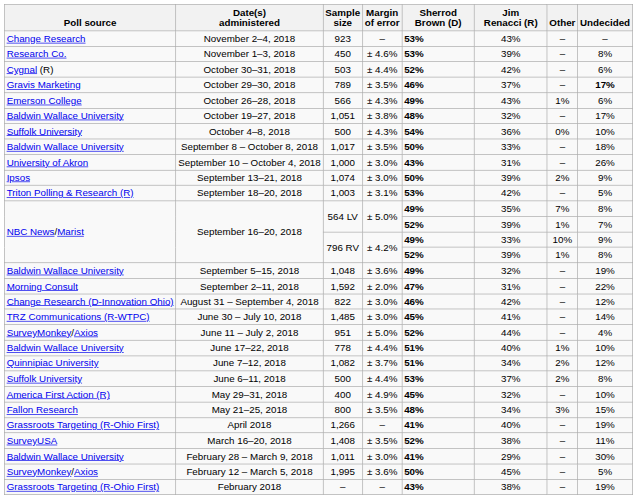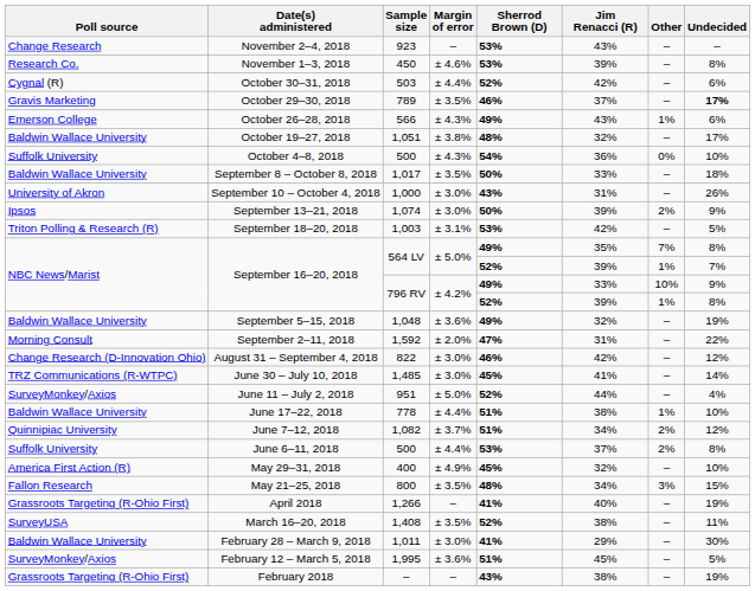June 17–22, 2018 | Jim Renacci (R): 40% -> 38%
February 12 – March 5, 2018 | Sherrod Brown (D): 50% -> 51%
